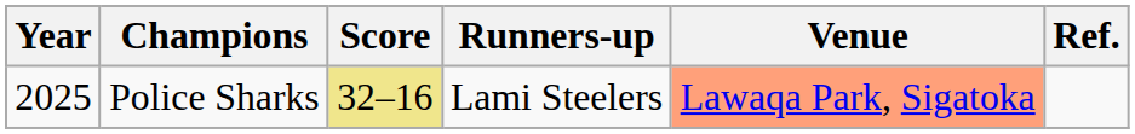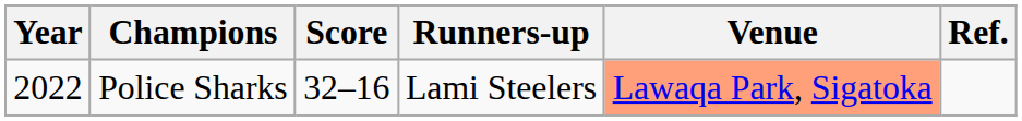Police Sharks | Year: 2025 -> 2022
Police Sharks | Score: khaki background -> no background
